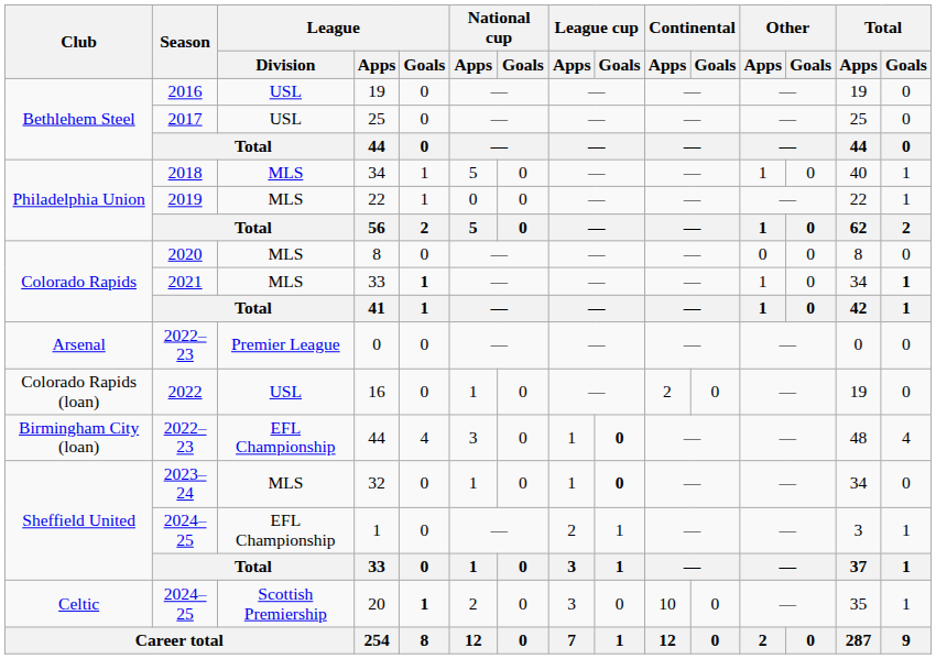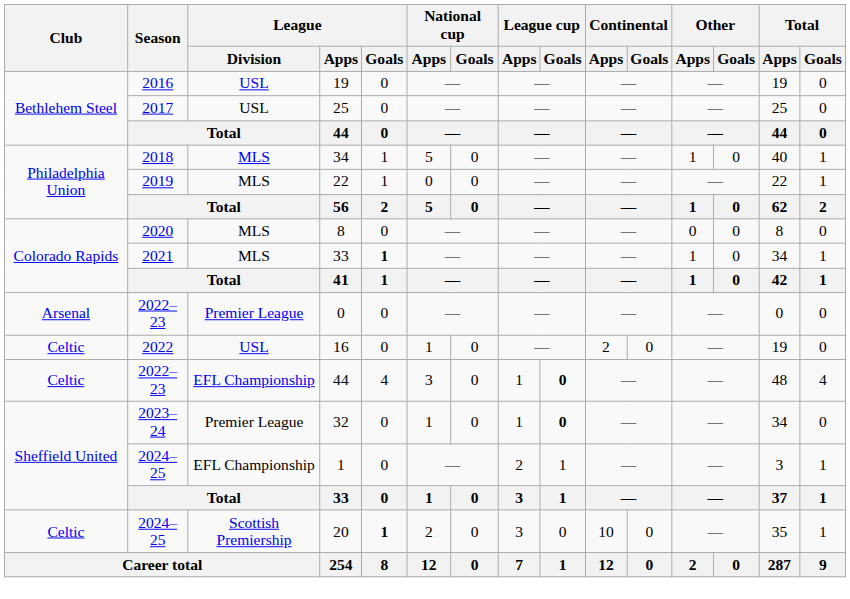2021 / 33 | Total / Goals: bold -> normal
16 | Club: Colorado Rapids (loan) -> Celtic
2022–23 / 44 | Club: Birmingham City (loan) -> Celtic
32 | League / Division: MLS -> Premier League
